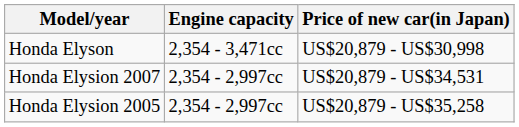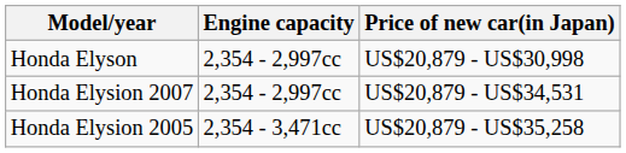Honda Elyson | Engine capacity: 2,354 - 3,471cc -> 2,354 - 2,997cc
Honda Elysion 2005 | Engine capacity: 2,354 - 2,997cc -> 2,354 - 3,471cc
